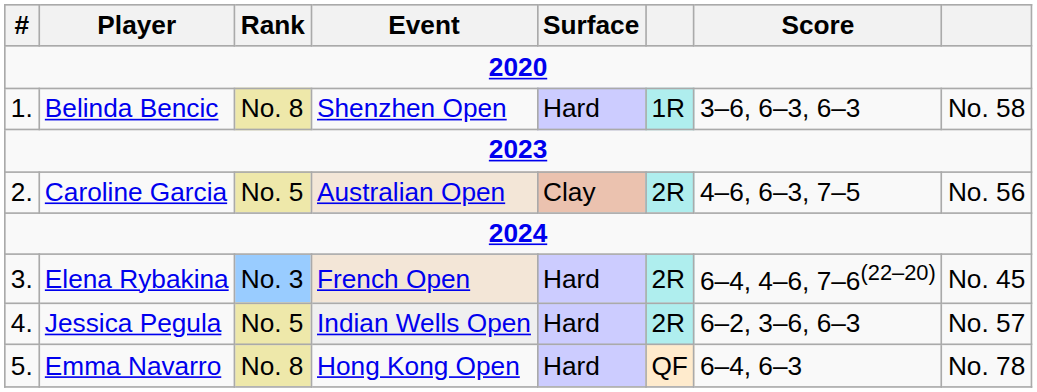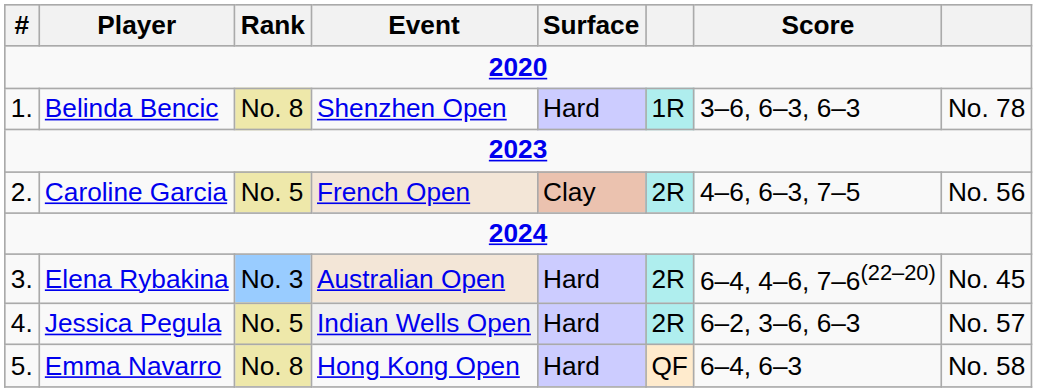Belinda Bencic | column 8: No. 58 -> No. 78
Caroline Garcia | Event: Australian Open -> French Open
Elena Rybakina | Event: French Open -> Australian Open
Emma Navarro | column 8: No. 78 -> No. 58
